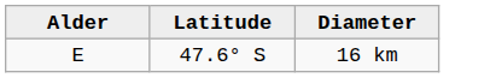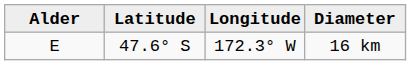+ column: Longitude | 172.3° W
